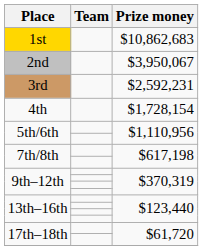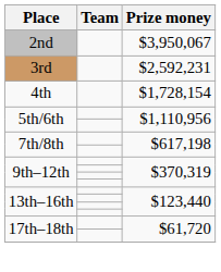- row: 1st | $10,862,683
